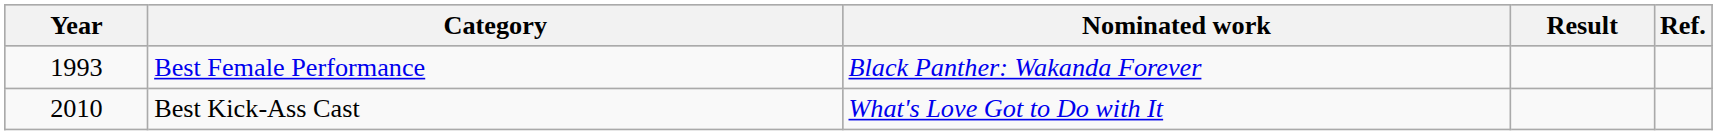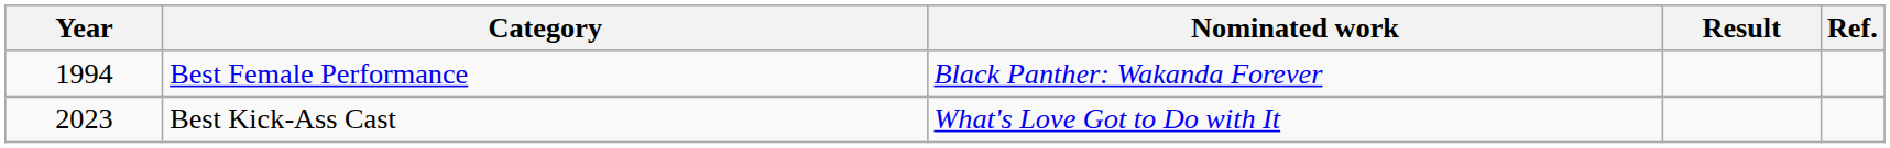Best Female Performance | Year: 1993 -> 1994
Best Kick-Ass Cast | Year: 2010 -> 2023
